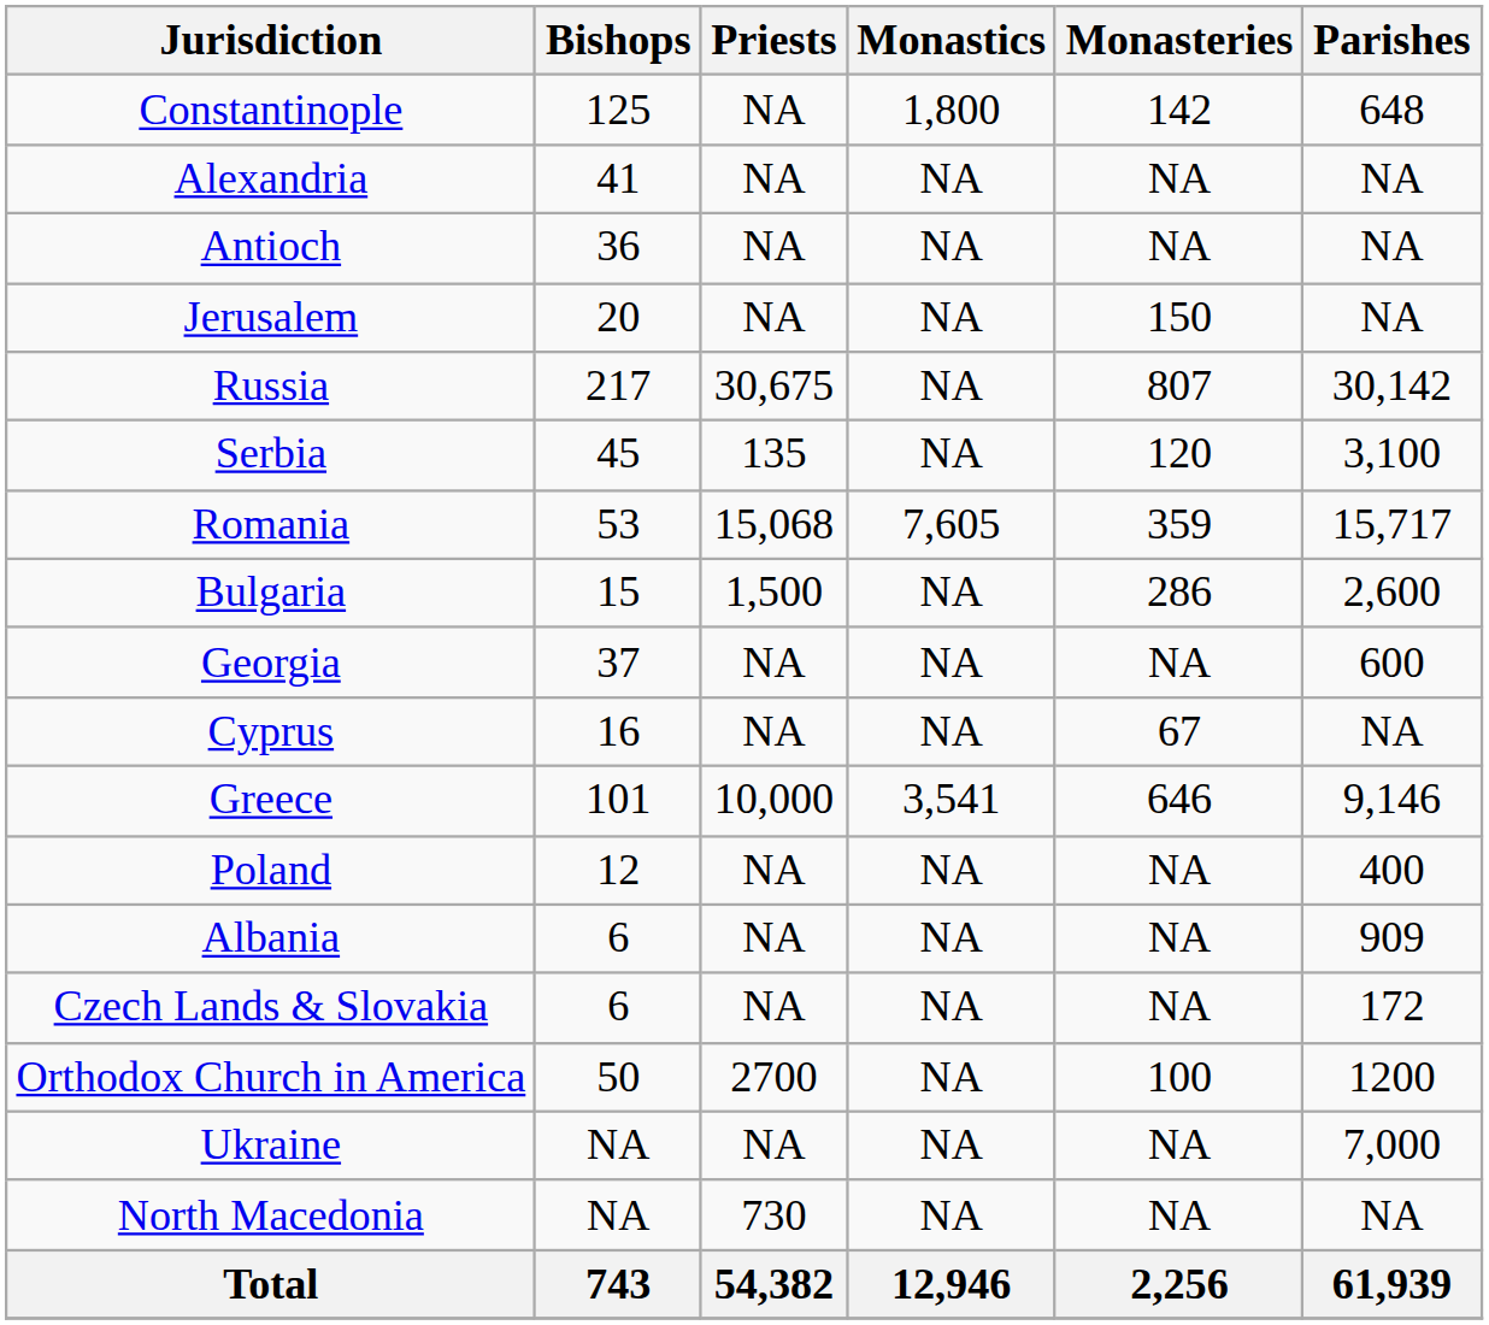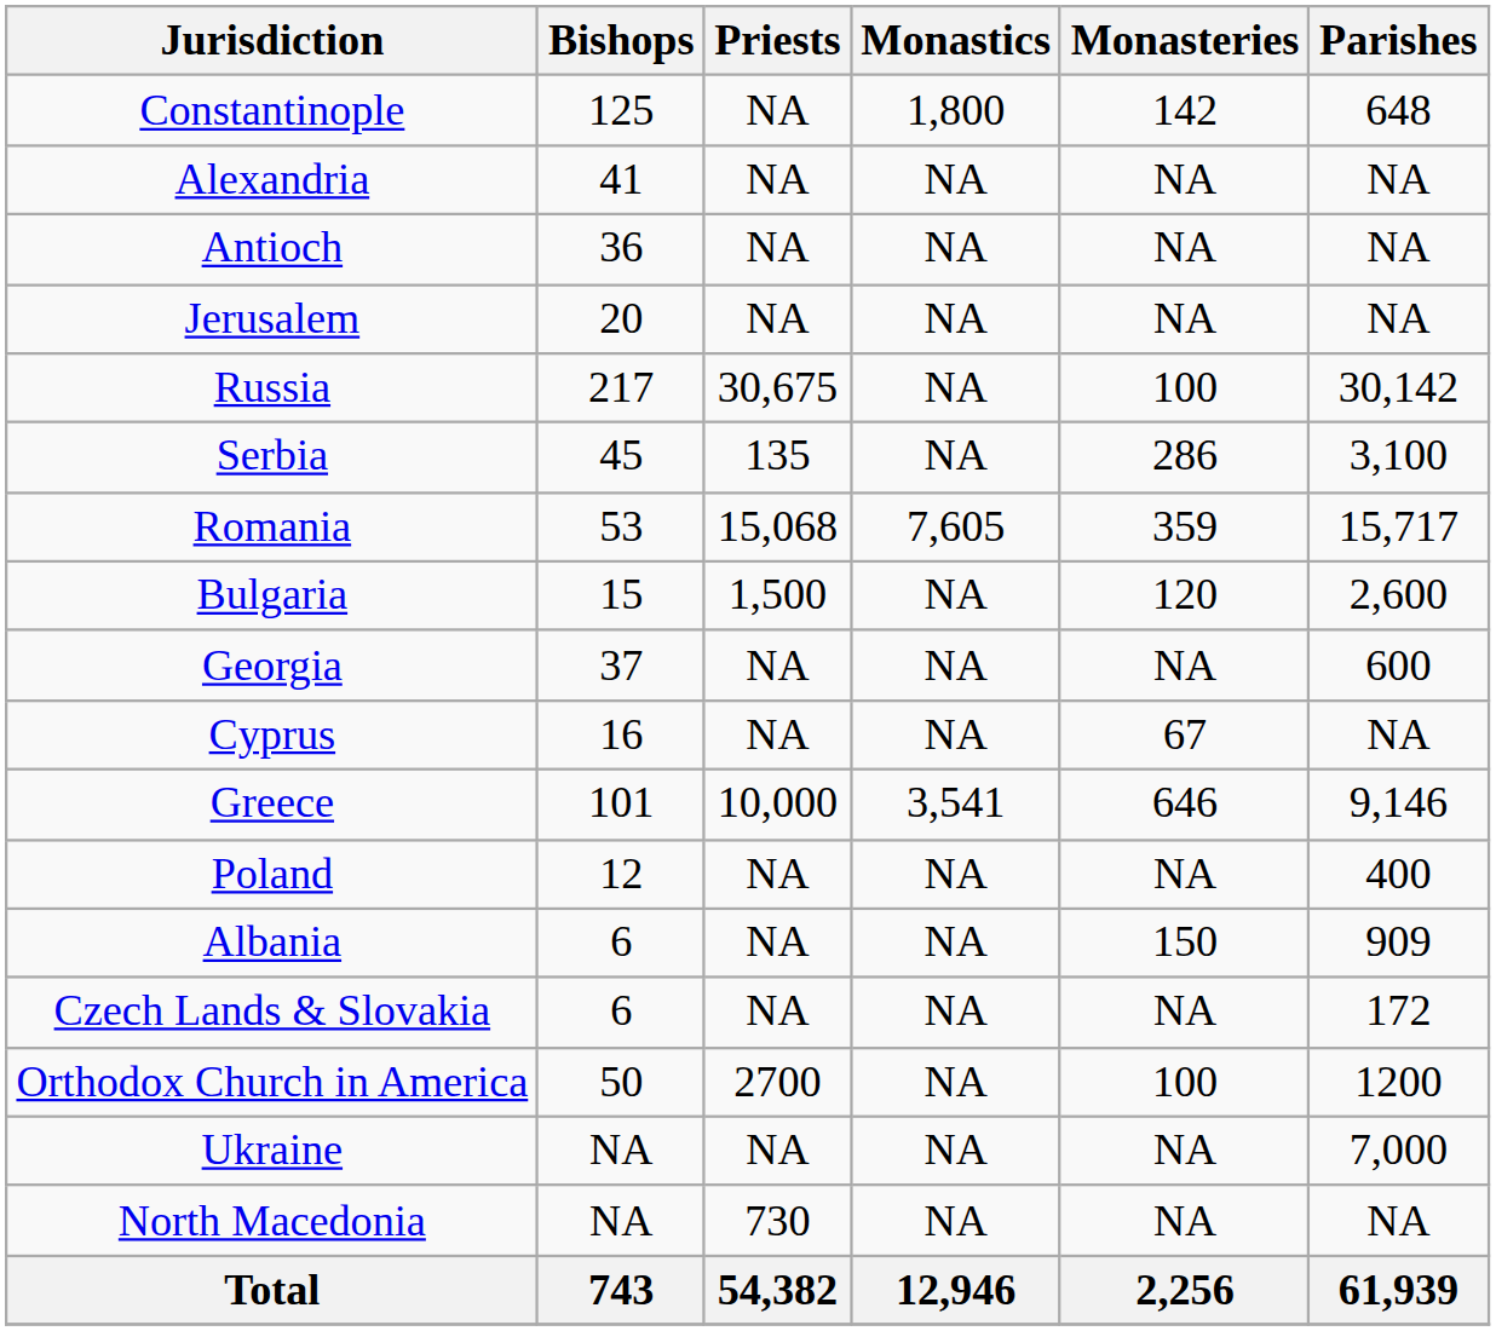Jerusalem | Monasteries: 150 -> NA
Russia | Monasteries: 807 -> 100
Serbia | Monasteries: 120 -> 286
Bulgaria | Monasteries: 286 -> 120
Albania | Monasteries: NA -> 150
